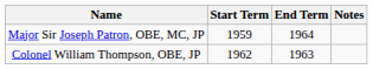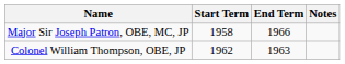Major Sir Joseph Patron, OBE, MC, JP | Start Term: 1959 -> 1958
Major Sir Joseph Patron, OBE, MC, JP | End Term: 1964 -> 1966
